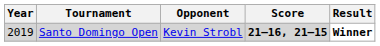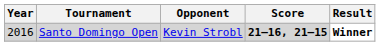Santo Domingo Open | Year: 2019 -> 2016
